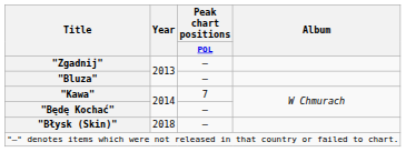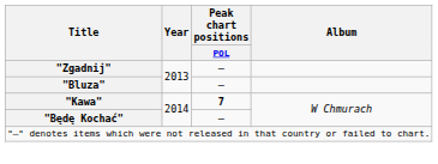"Kawa" | Peak chart positions / POL: normal -> bold
- row: "Błysk (Skin)" | 2018 | —
